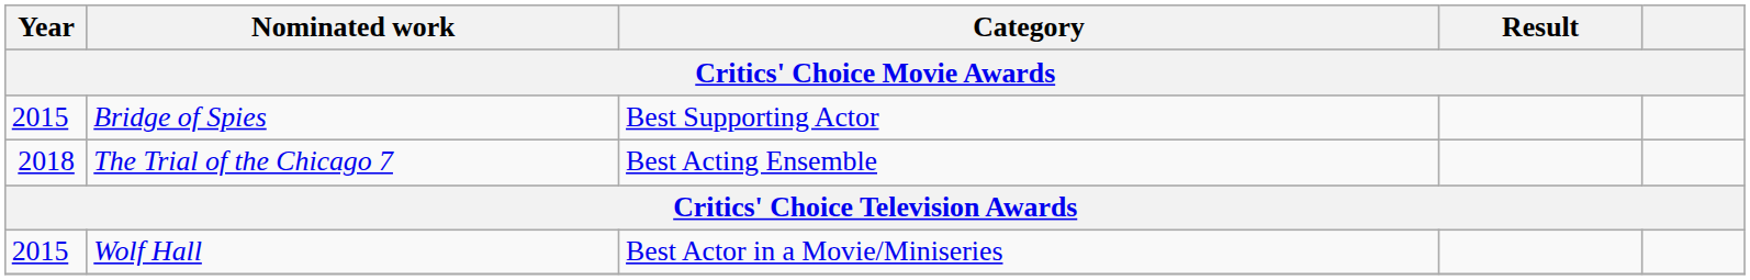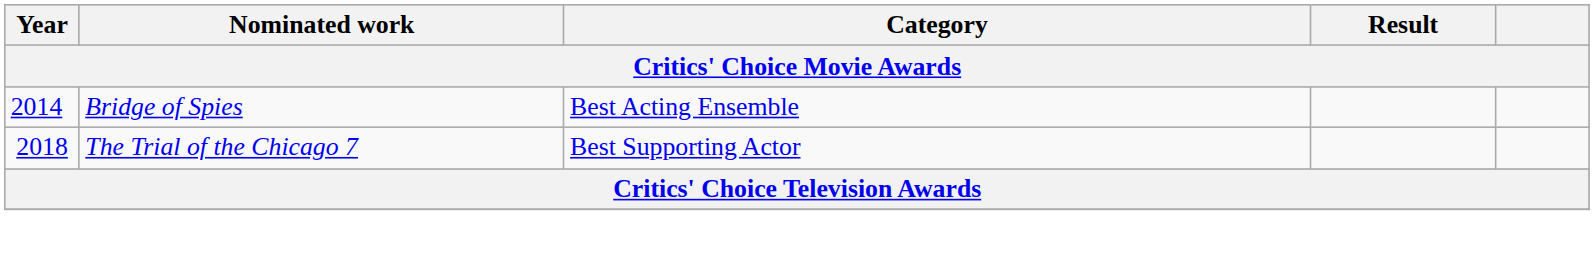Bridge of Spies | Year: 2015 -> 2014
Bridge of Spies | Category: Best Supporting Actor -> Best Acting Ensemble
The Trial of the Chicago 7 | Category: Best Acting Ensemble -> Best Supporting Actor
- row: 2015 | Wolf Hall | Best Actor in a Movie/Miniseries
